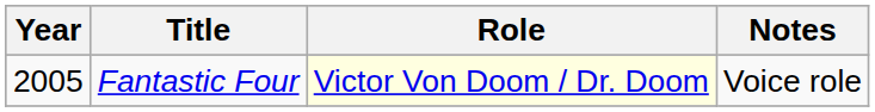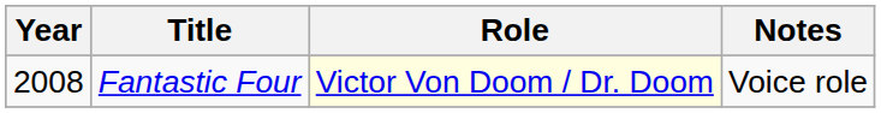Fantastic Four | Year: 2005 -> 2008
